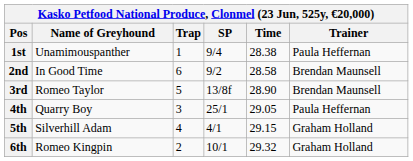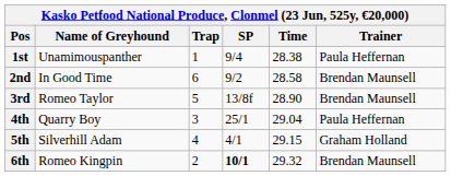4th | Time: 29.05 -> 29.04
6th | SP: normal -> bold
6th | Trainer: Graham Holland -> Brendan Maunsell
